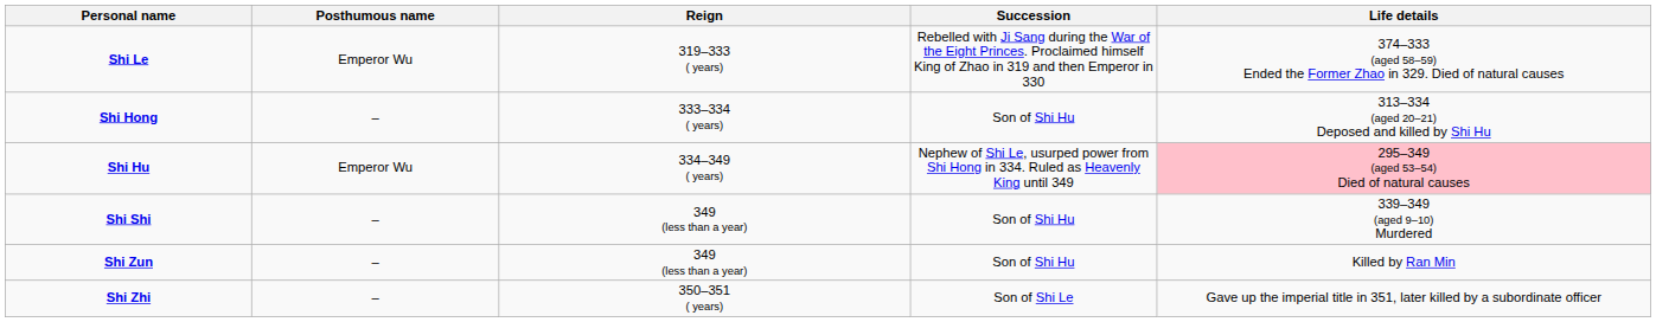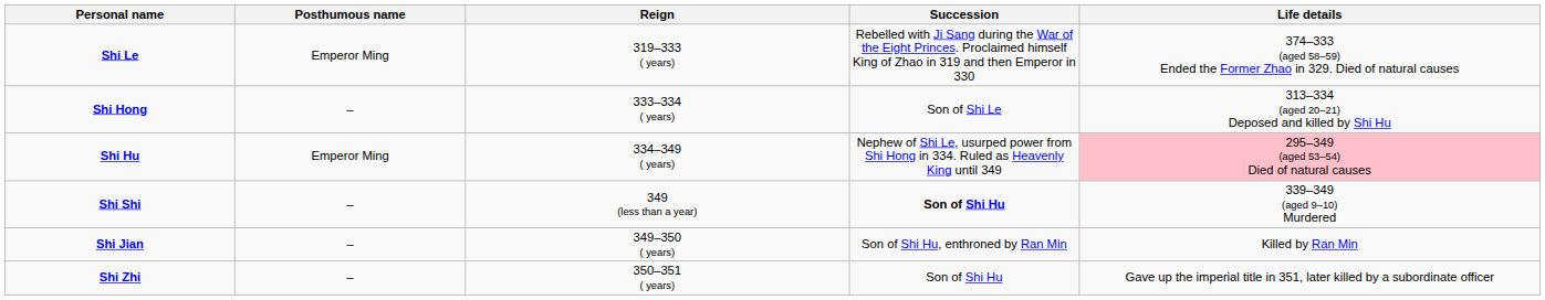Shi Le | Posthumous name: Emperor Wu -> Emperor Ming
Shi Hong | Succession: Son of Shi Hu -> Son of Shi Le
Shi Hu | Posthumous name: Emperor Wu -> Emperor Ming
Shi Shi | Succession: normal -> bold
- row: Shi Zun | – | 349 (less than a year) | Son of Shi Hu | Killed by Ran Min
+ row: Shi Jian | – | 349–350 ( years) | Son of Shi Hu, enthroned by Ran Min | Killed by Ran Min
Shi Zhi | Succession: Son of Shi Le -> Son of Shi Hu
